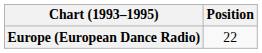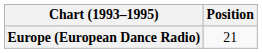Europe (European Dance Radio) | Position: 22 -> 21
